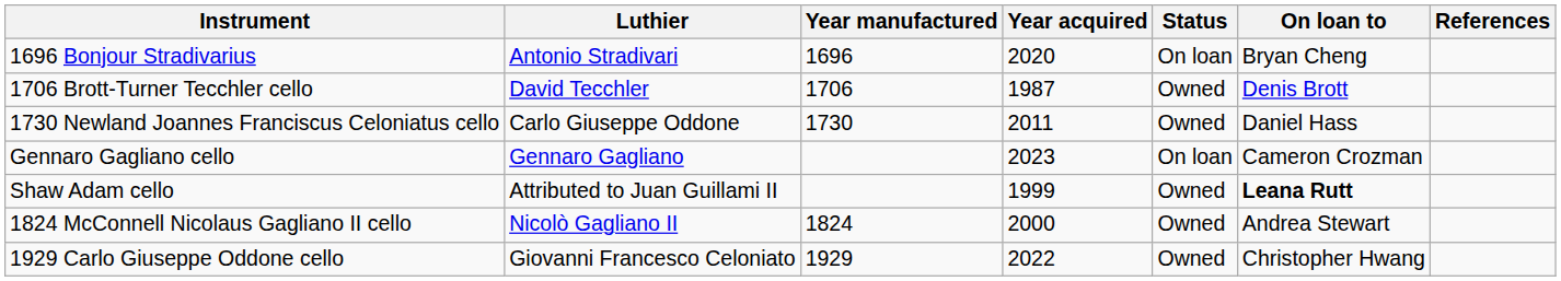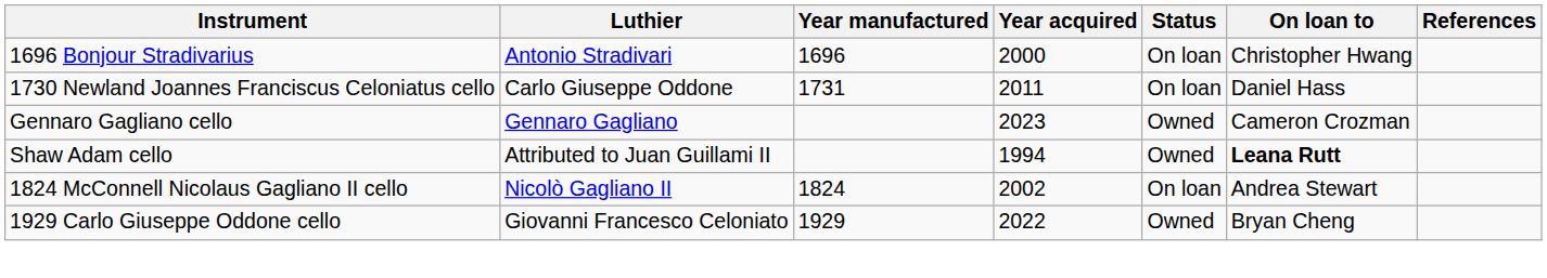1696 Bonjour Stradivarius | Year acquired: 2020 -> 2000
1696 Bonjour Stradivarius | On loan to: Bryan Cheng -> Christopher Hwang
- row: 1706 Brott-Turner Tecchler cello | David Tecchler | 1706 | 1987 | Owned | Denis Brott
1730 Newland Joannes Franciscus Celoniatus cello | Year manufactured: 1730 -> 1731
1730 Newland Joannes Franciscus Celoniatus cello | Status: Owned -> On loan
Gennaro Gagliano cello | Status: On loan -> Owned
Shaw Adam cello | Year acquired: 1999 -> 1994
1824 McConnell Nicolaus Gagliano II cello | Year acquired: 2000 -> 2002
1824 McConnell Nicolaus Gagliano II cello | Status: Owned -> On loan
1929 Carlo Giuseppe Oddone cello | On loan to: Christopher Hwang -> Bryan Cheng
